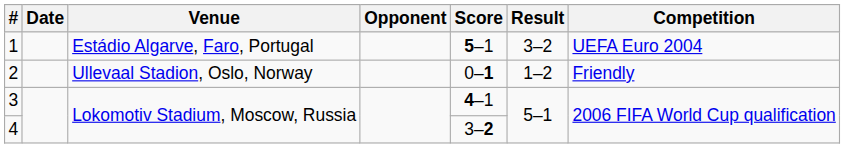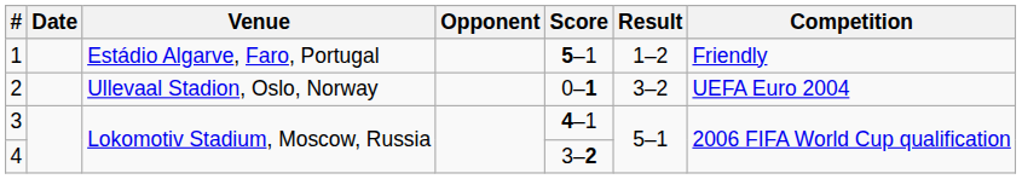1 | Result: 3–2 -> 1–2
1 | Competition: UEFA Euro 2004 -> Friendly
2 | Result: 1–2 -> 3–2
2 | Competition: Friendly -> UEFA Euro 2004
